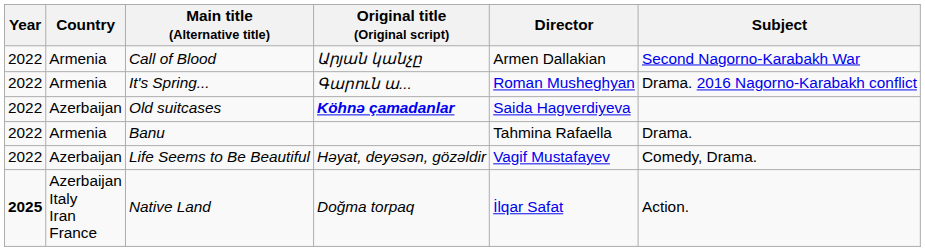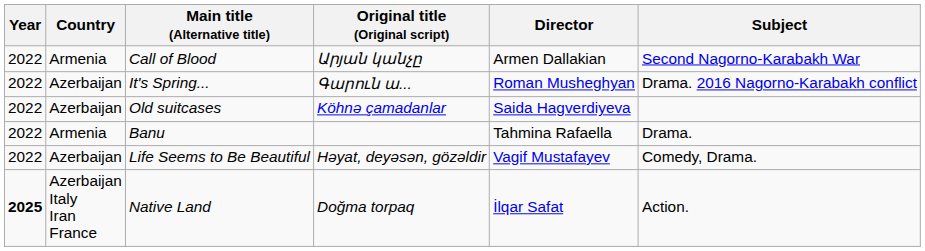It's Spring... | Country: Armenia -> Azerbaijan
Old suitcases | Original title (Original script): bold -> normal
